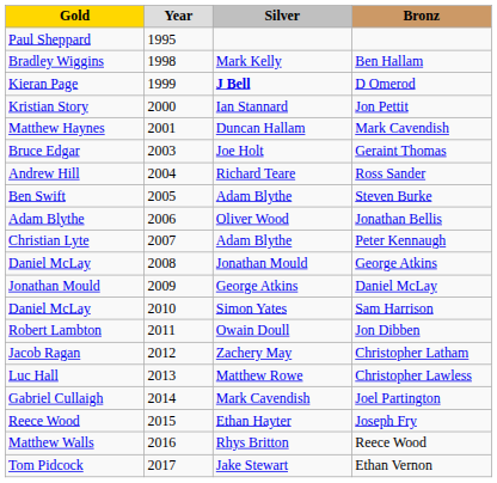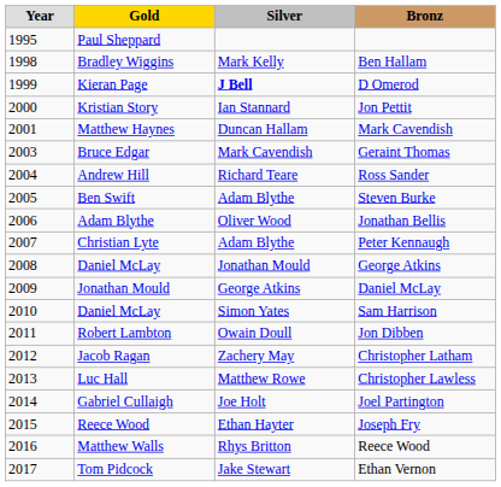columns swapped: Year <-> Gold
Geraint Thomas | Silver: Joe Holt -> Mark Cavendish
Joel Partington | Silver: Mark Cavendish -> Joe Holt
